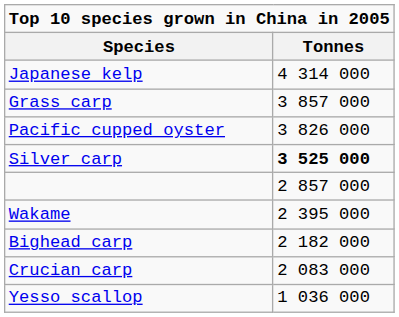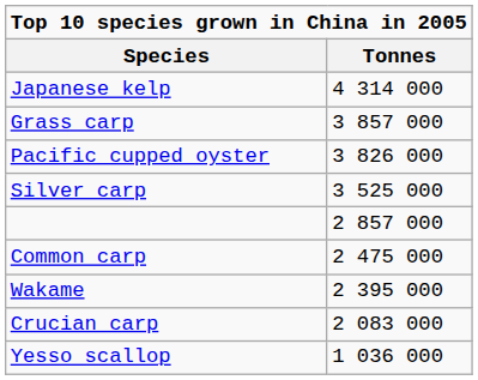Silver carp | Tonnes: bold -> normal
+ row: Common carp | 2 475 000
- row: Bighead carp | 2 182 000
